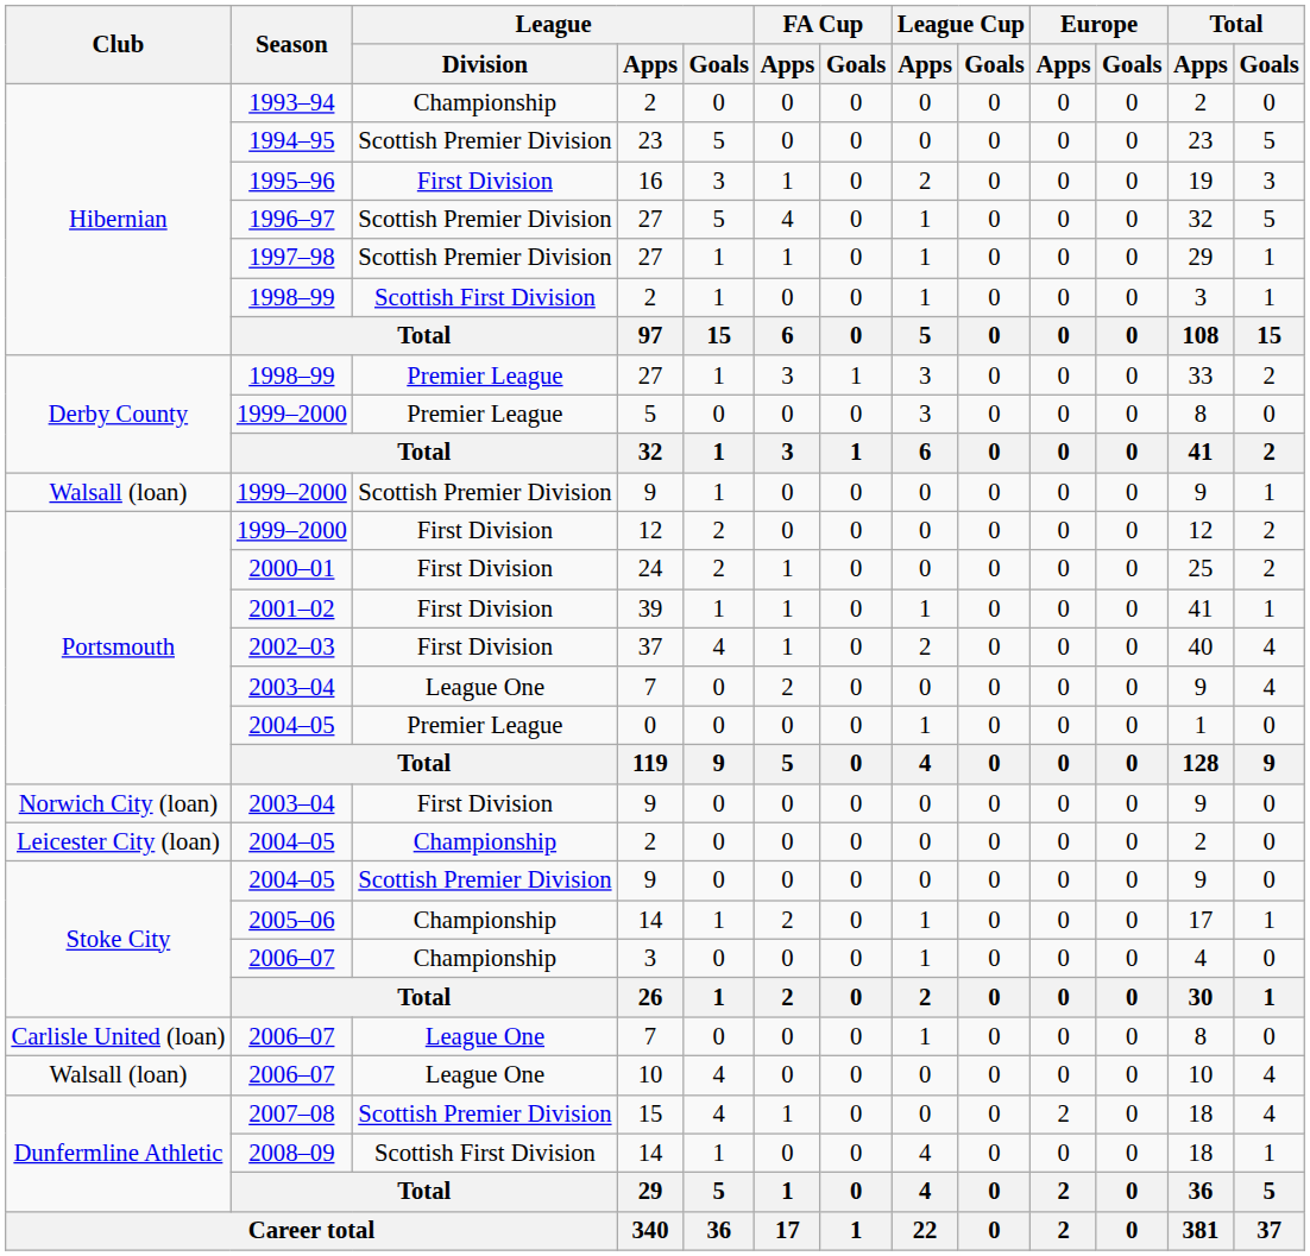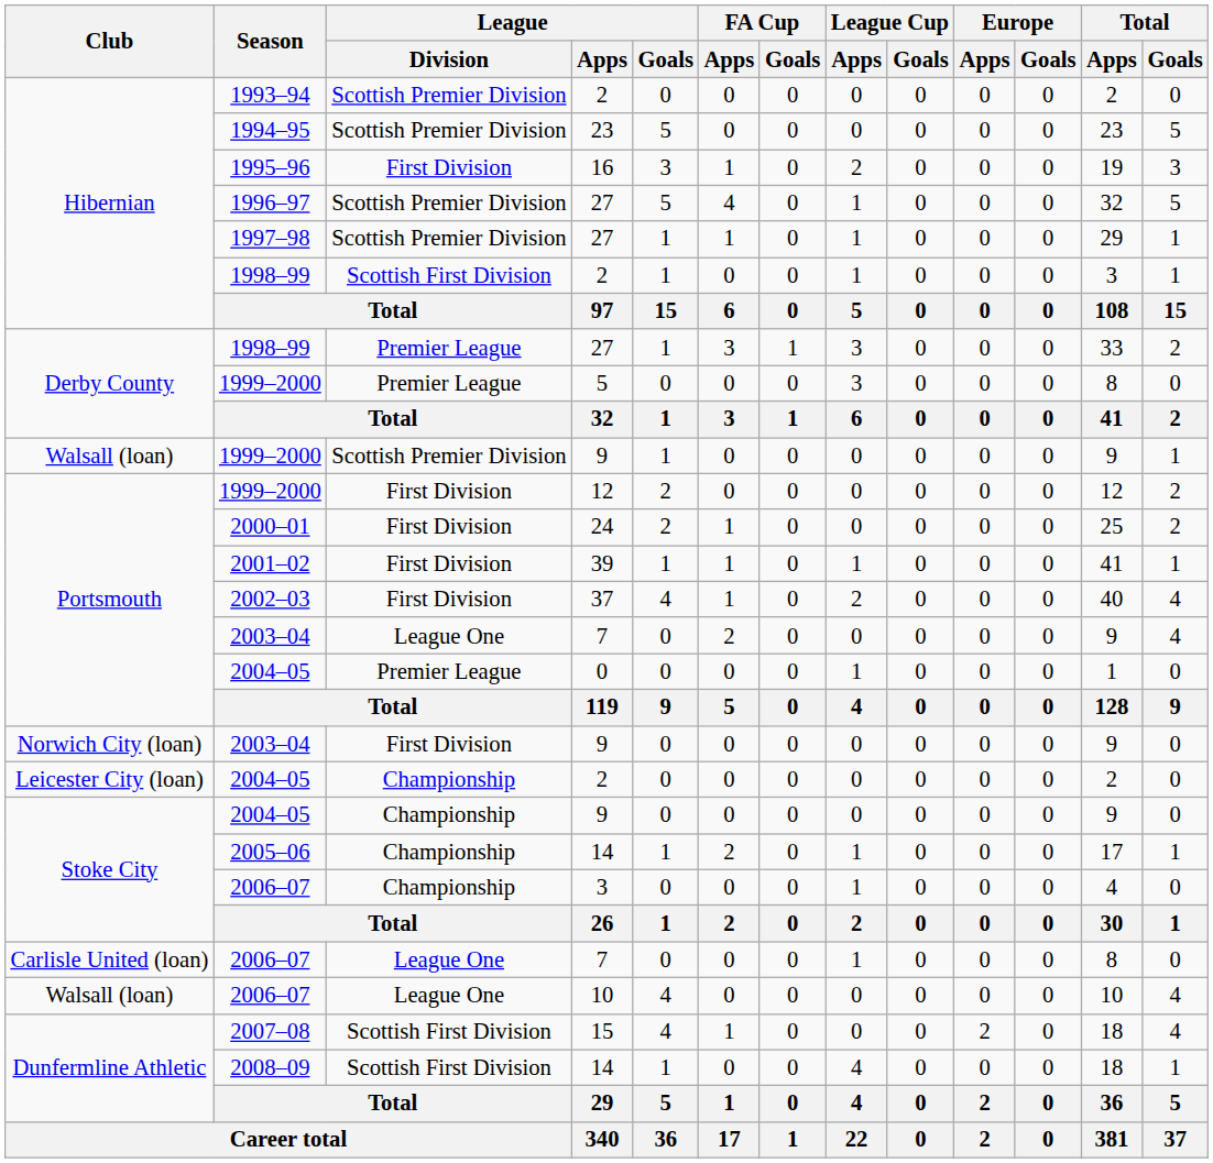1993–94 | League / Division: Championship -> Scottish Premier Division
2004–05 / 9 | League / Division: Scottish Premier Division -> Championship
2007–08 | League / Division: Scottish Premier Division -> Scottish First Division
